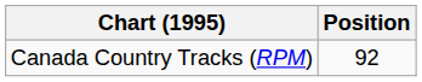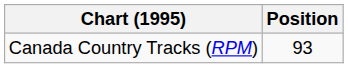Canada Country Tracks (RPM) | Position: 92 -> 93
